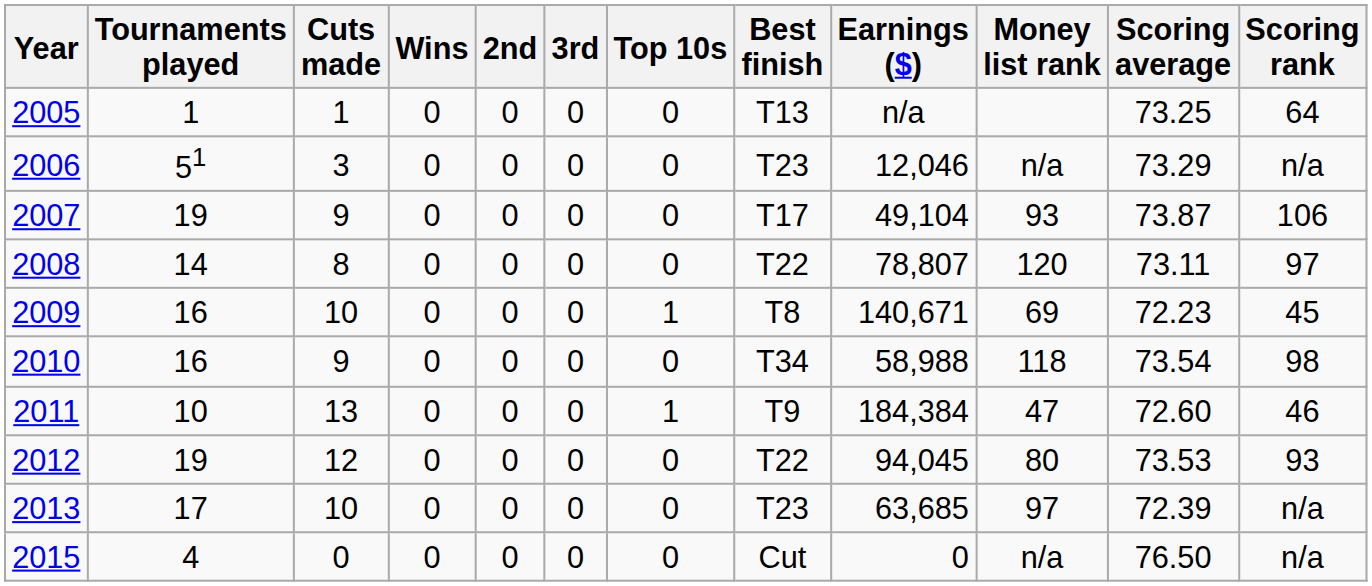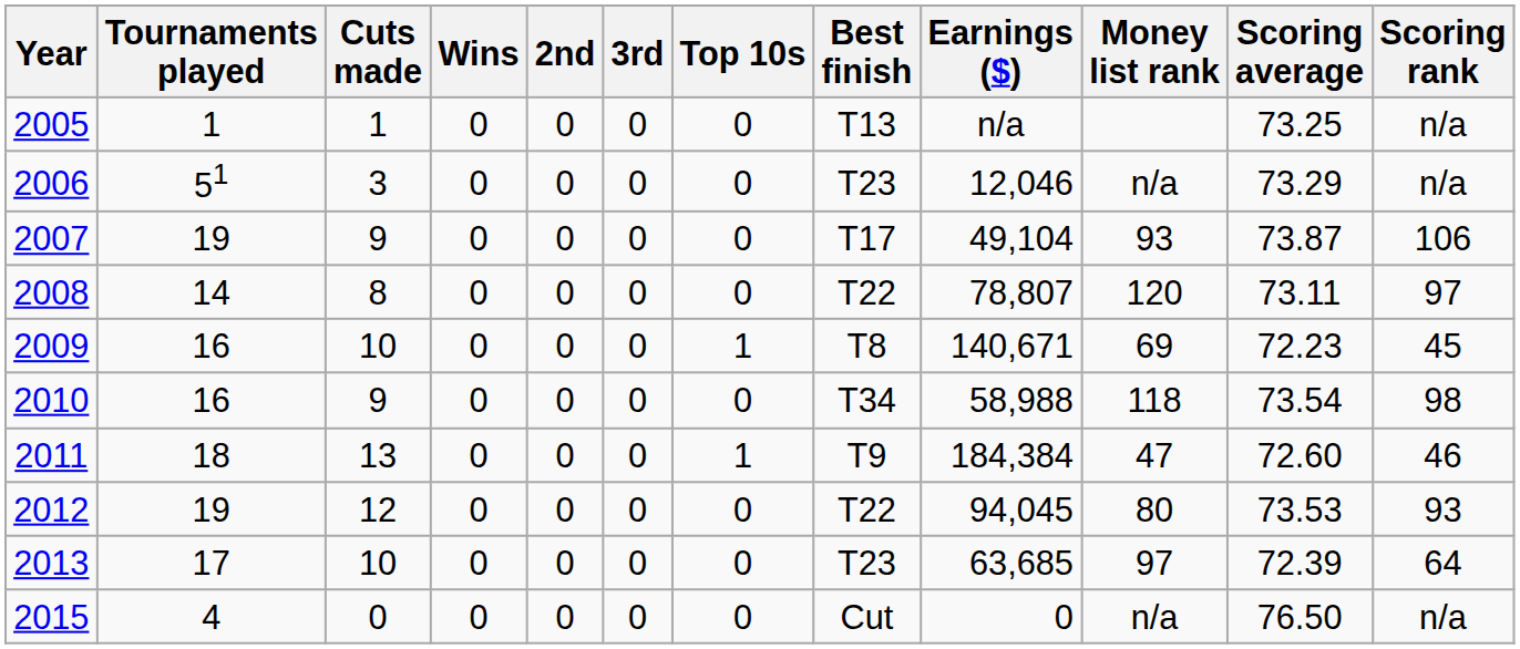2005 | Scoring rank: 64 -> n/a
2011 | Tournaments played: 10 -> 18
2013 | Scoring rank: n/a -> 64
